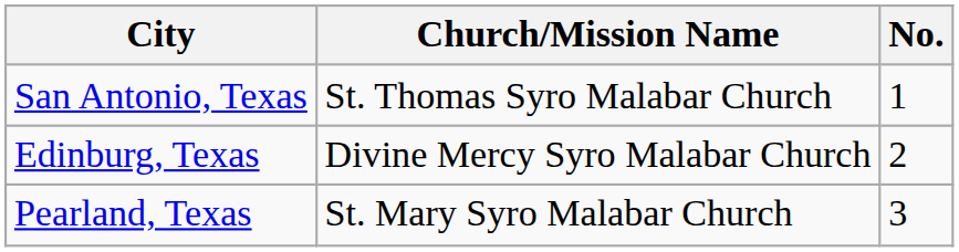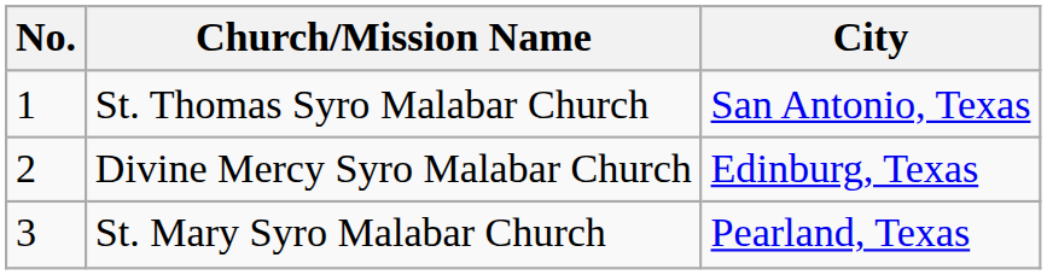columns swapped: No. <-> City
